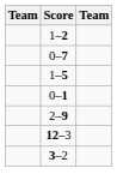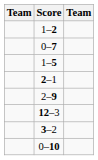- row: 0–1
+ row: 2–1
+ row: 0–10
